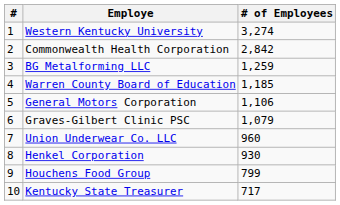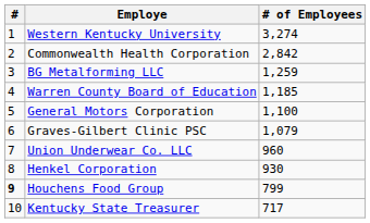General Motors Corporation | # of Employees: 1,106 -> 1,100
Houchens Food Group | #: normal -> bold
